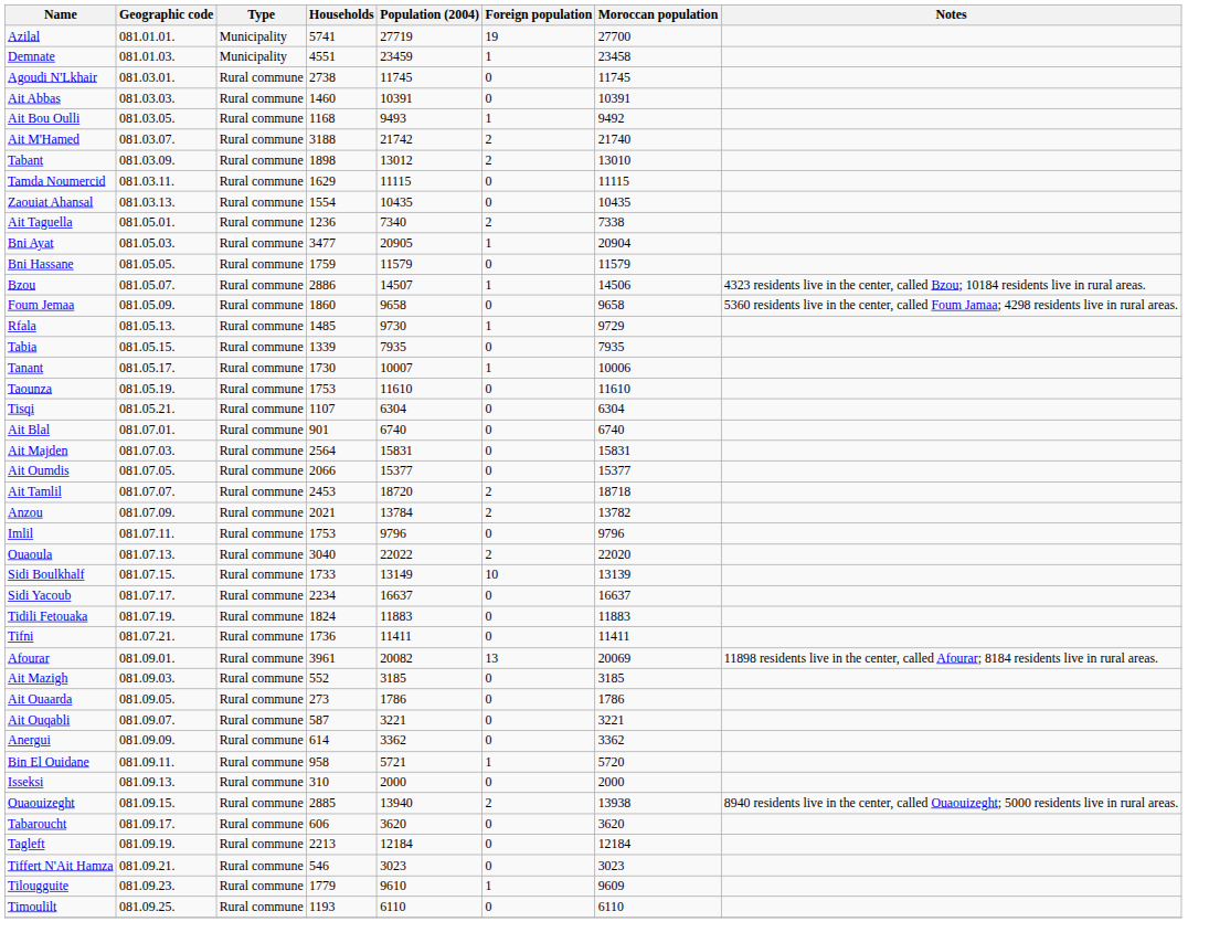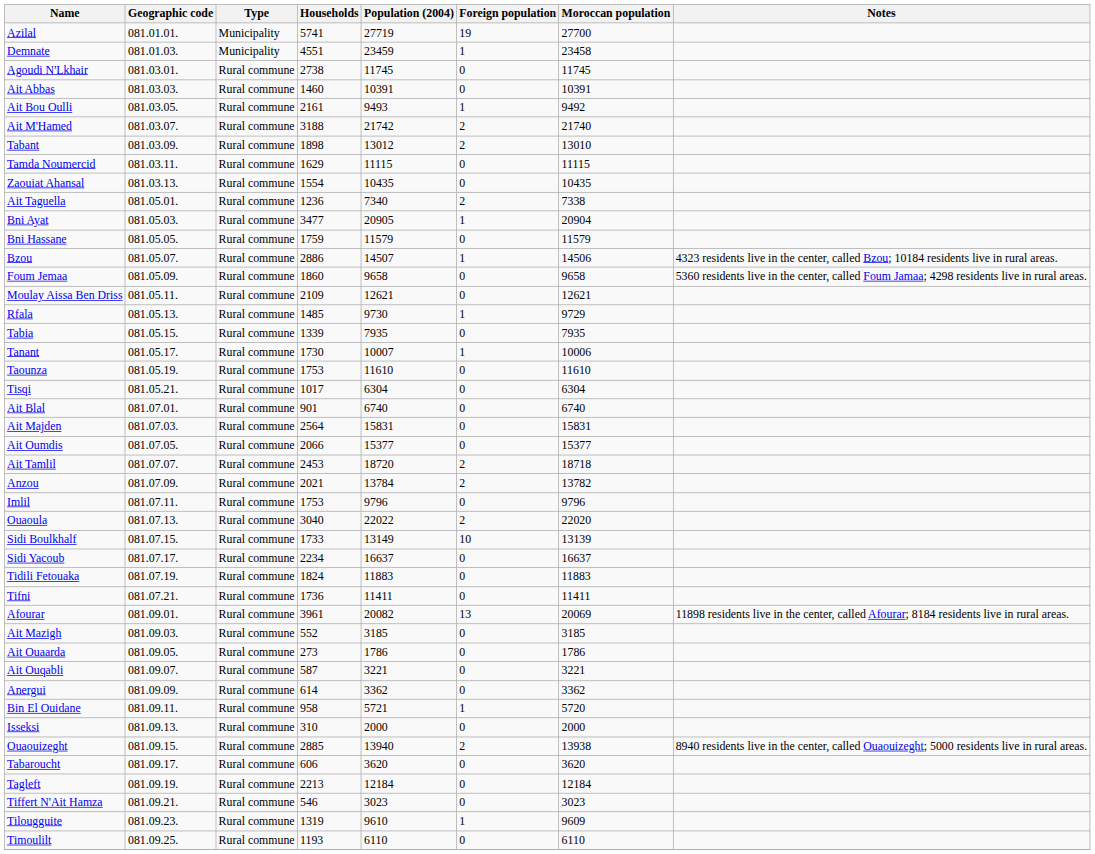Ait Bou Oulli | Households: 1168 -> 2161
+ row: Moulay Aissa Ben Driss | 081.05.11. | Rural commune | 2109 | 12621 | 0 | 12621
Tisqi | Households: 1107 -> 1017
Tilougguite | Households: 1779 -> 1319
